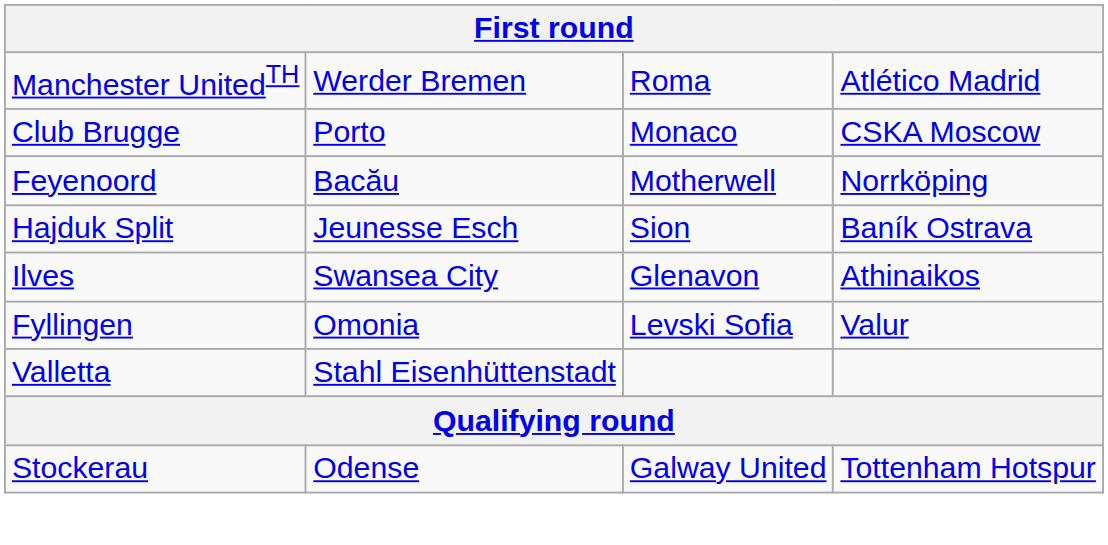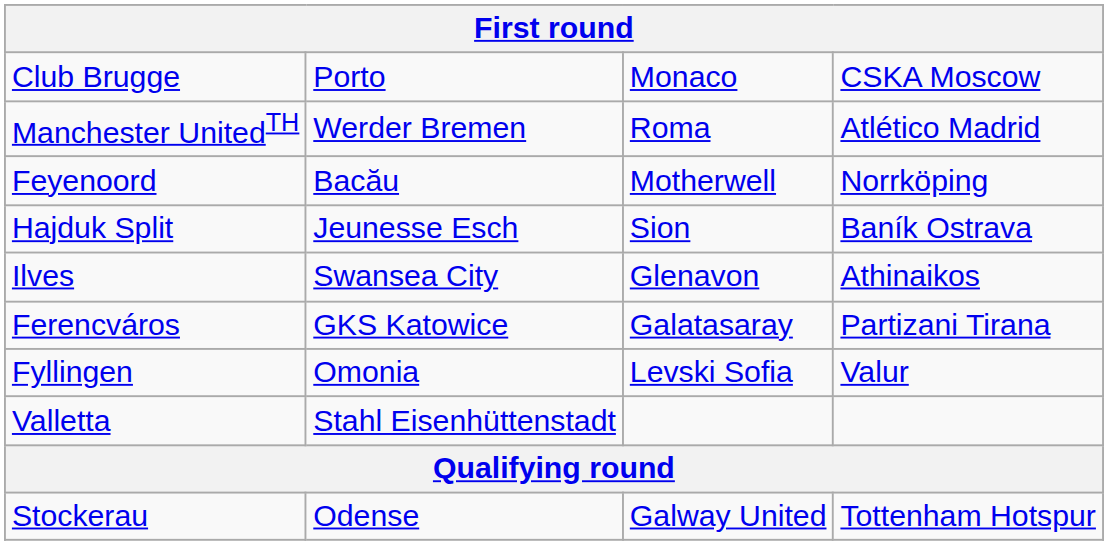rows swapped: Manchester UnitedTH <-> Club Brugge
+ row: Ferencváros | GKS Katowice | Galatasaray | Partizani Tirana
